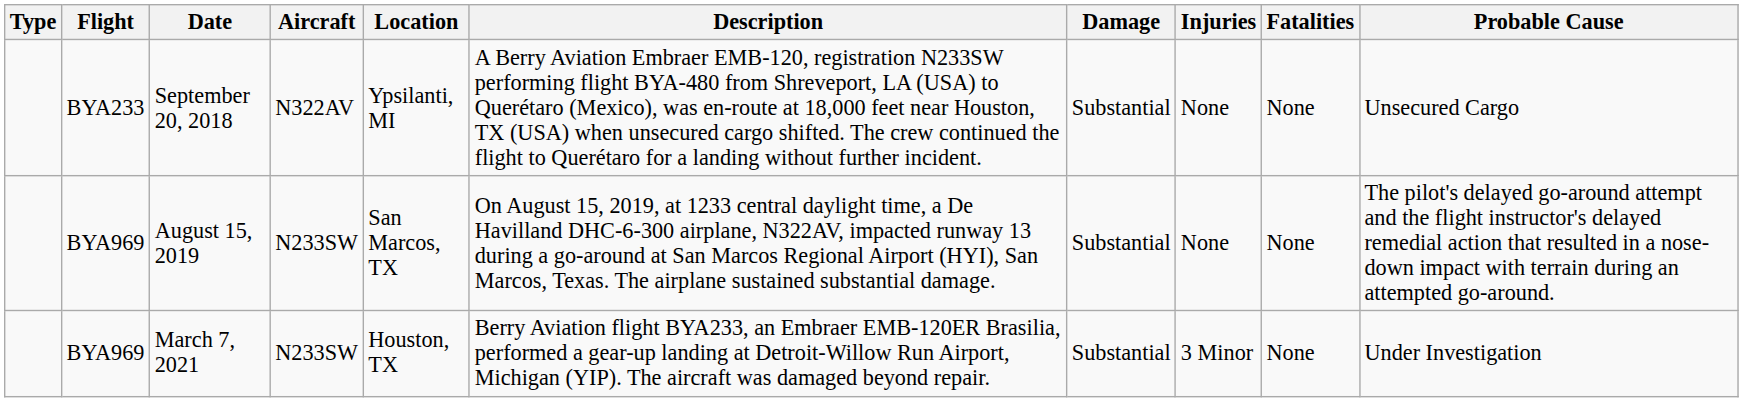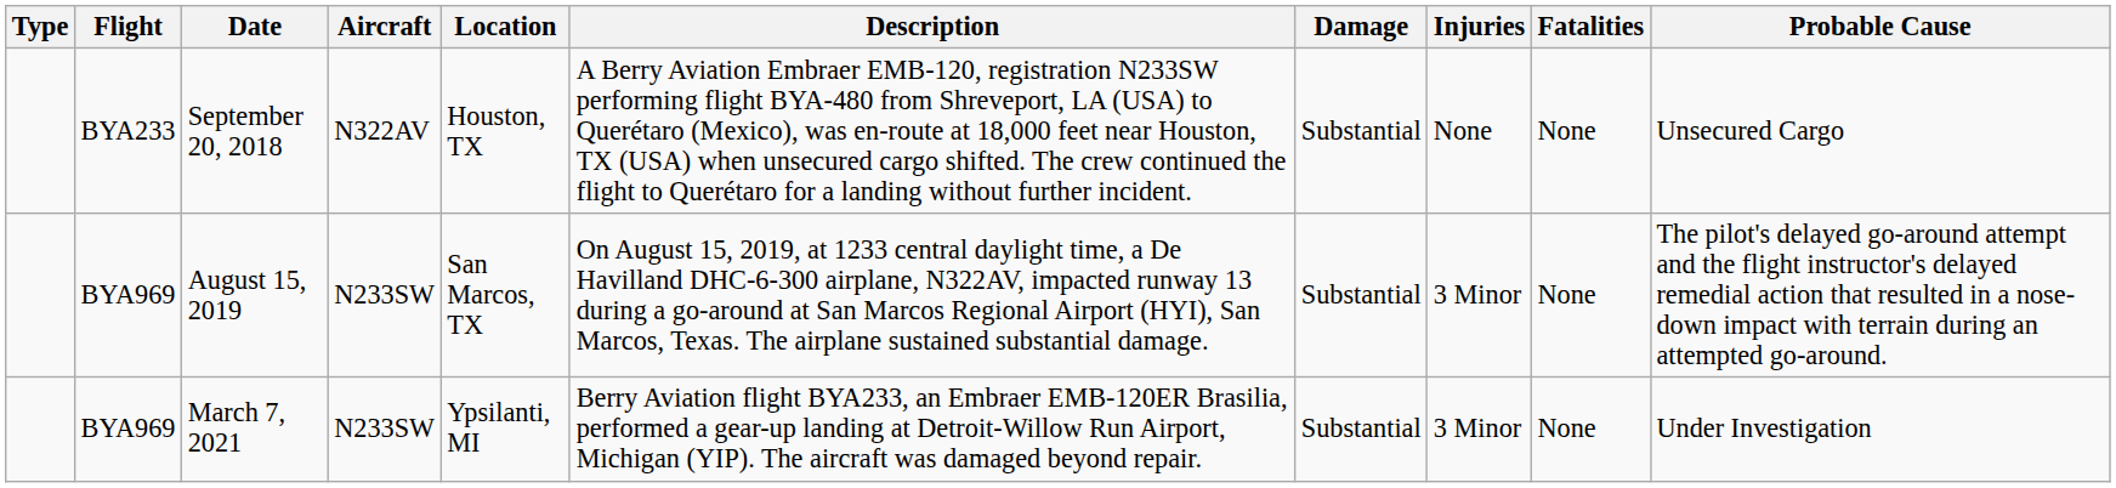September 20, 2018 | Location: Ypsilanti, MI -> Houston, TX
August 15, 2019 | Injuries: None -> 3 Minor
March 7, 2021 | Location: Houston, TX -> Ypsilanti, MI
